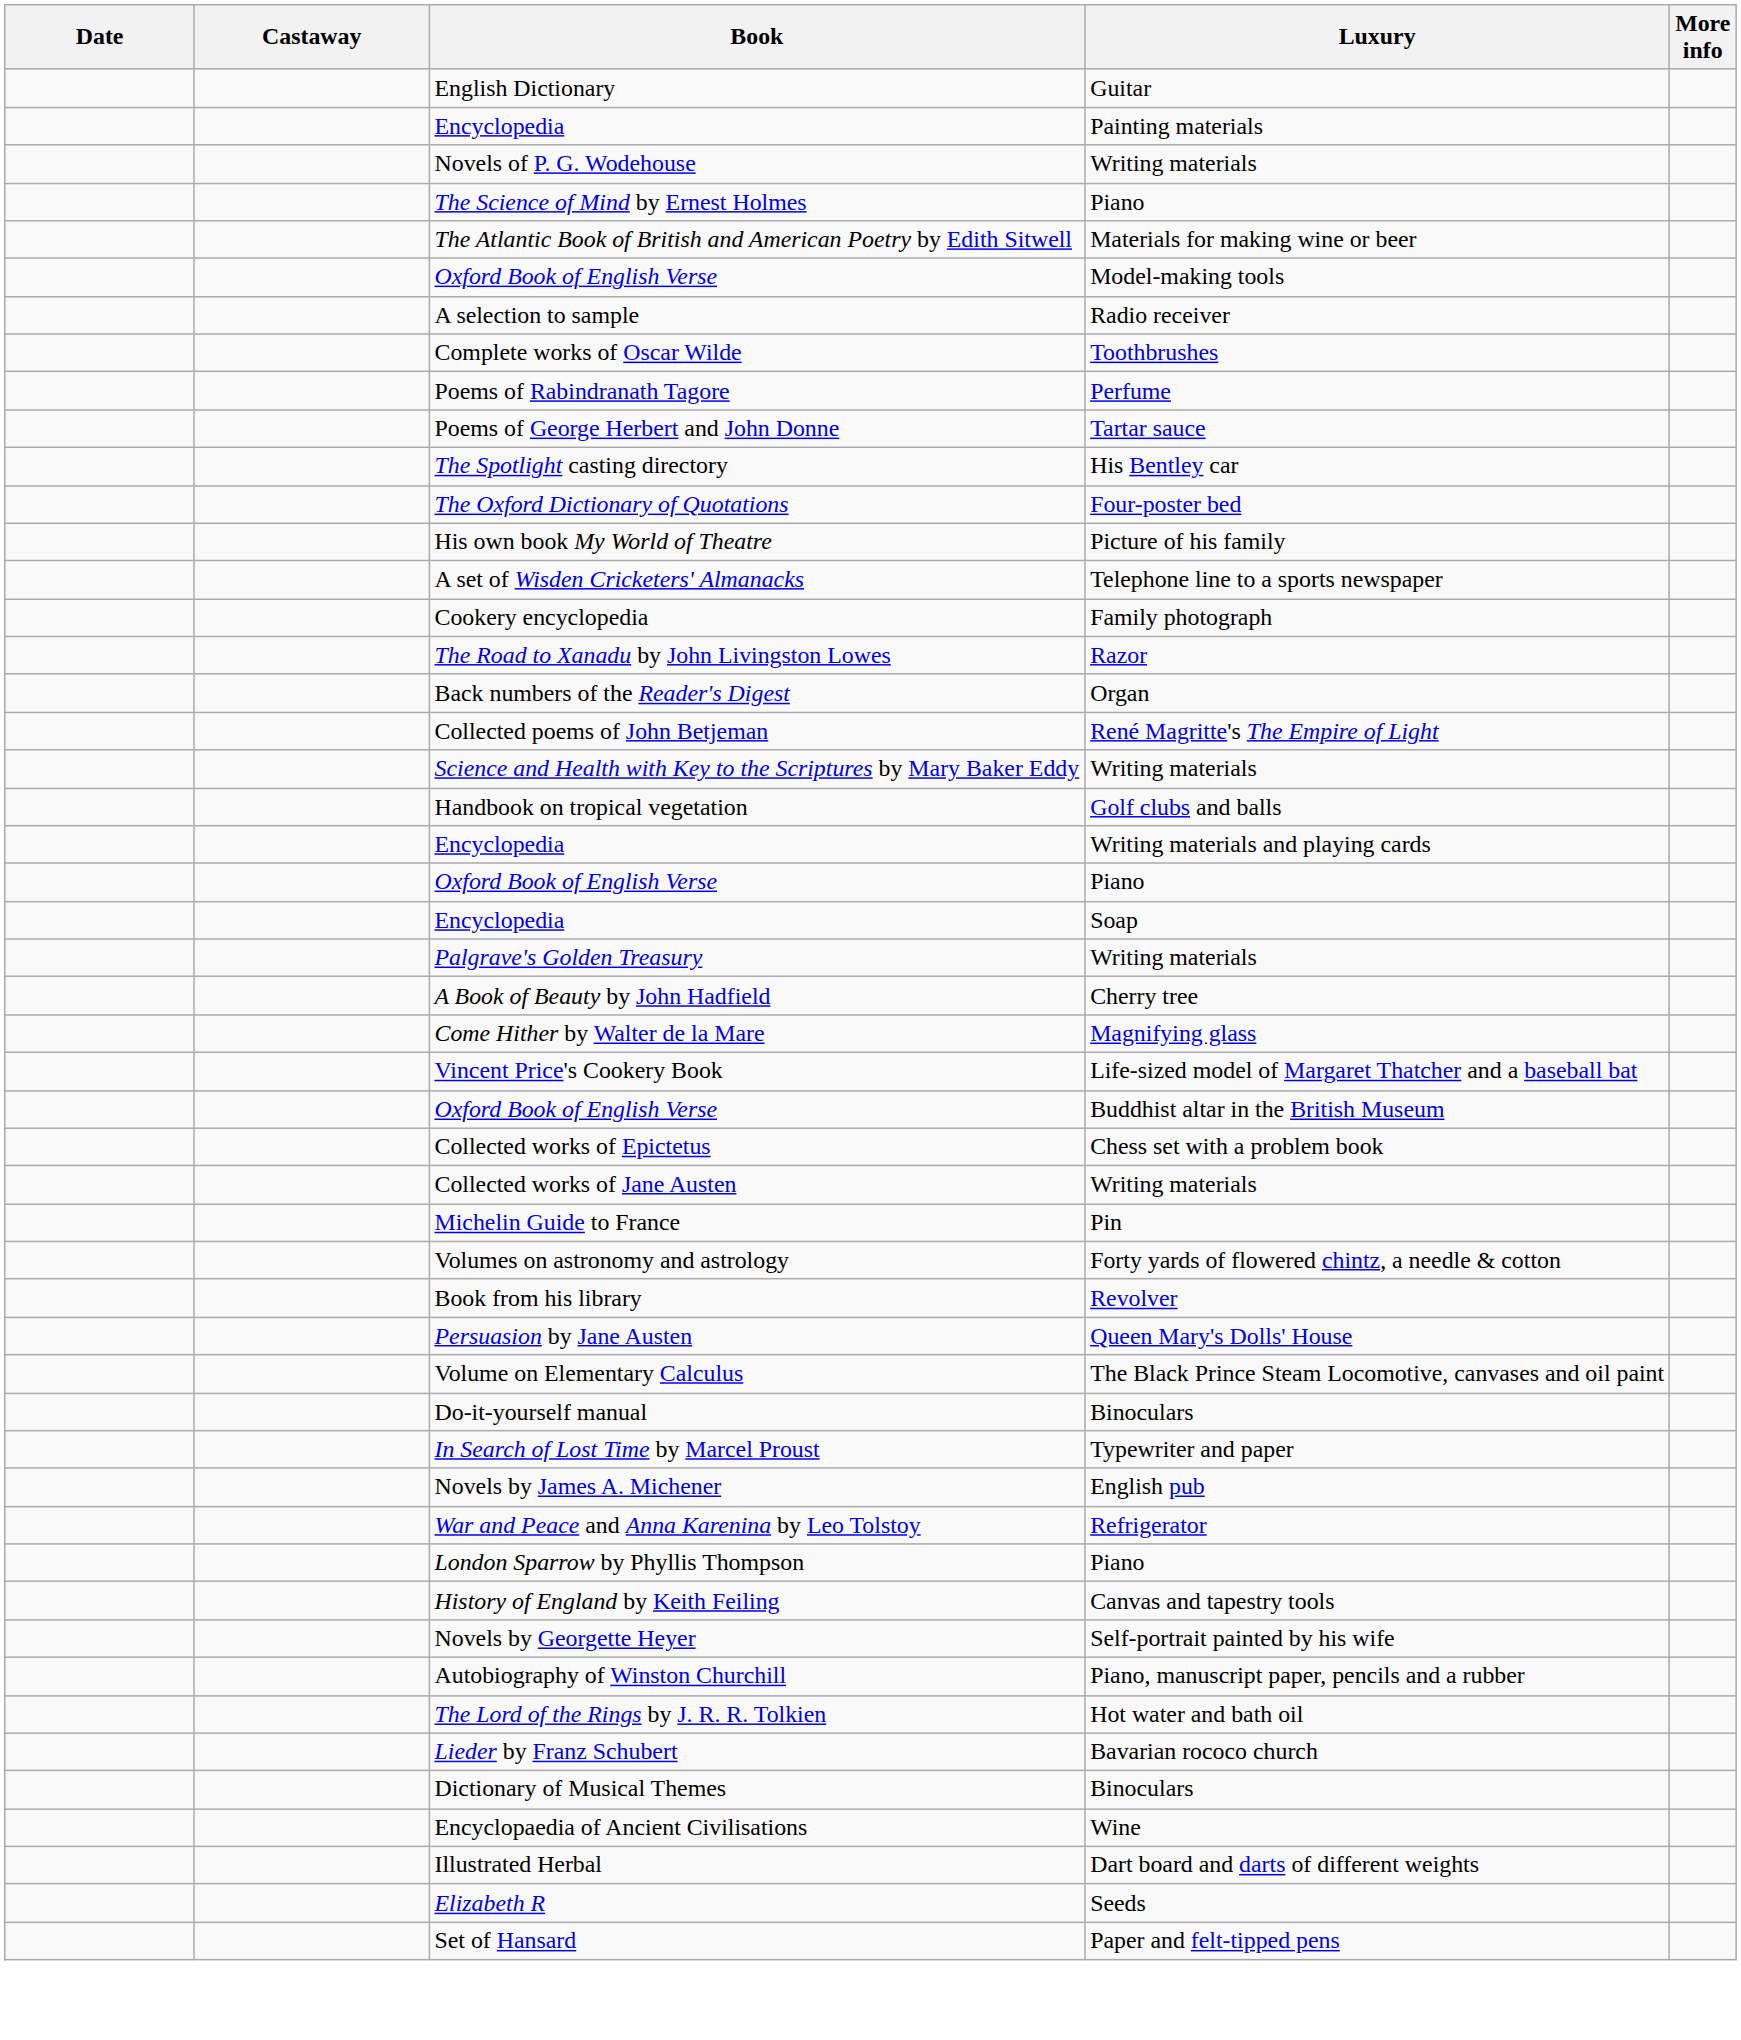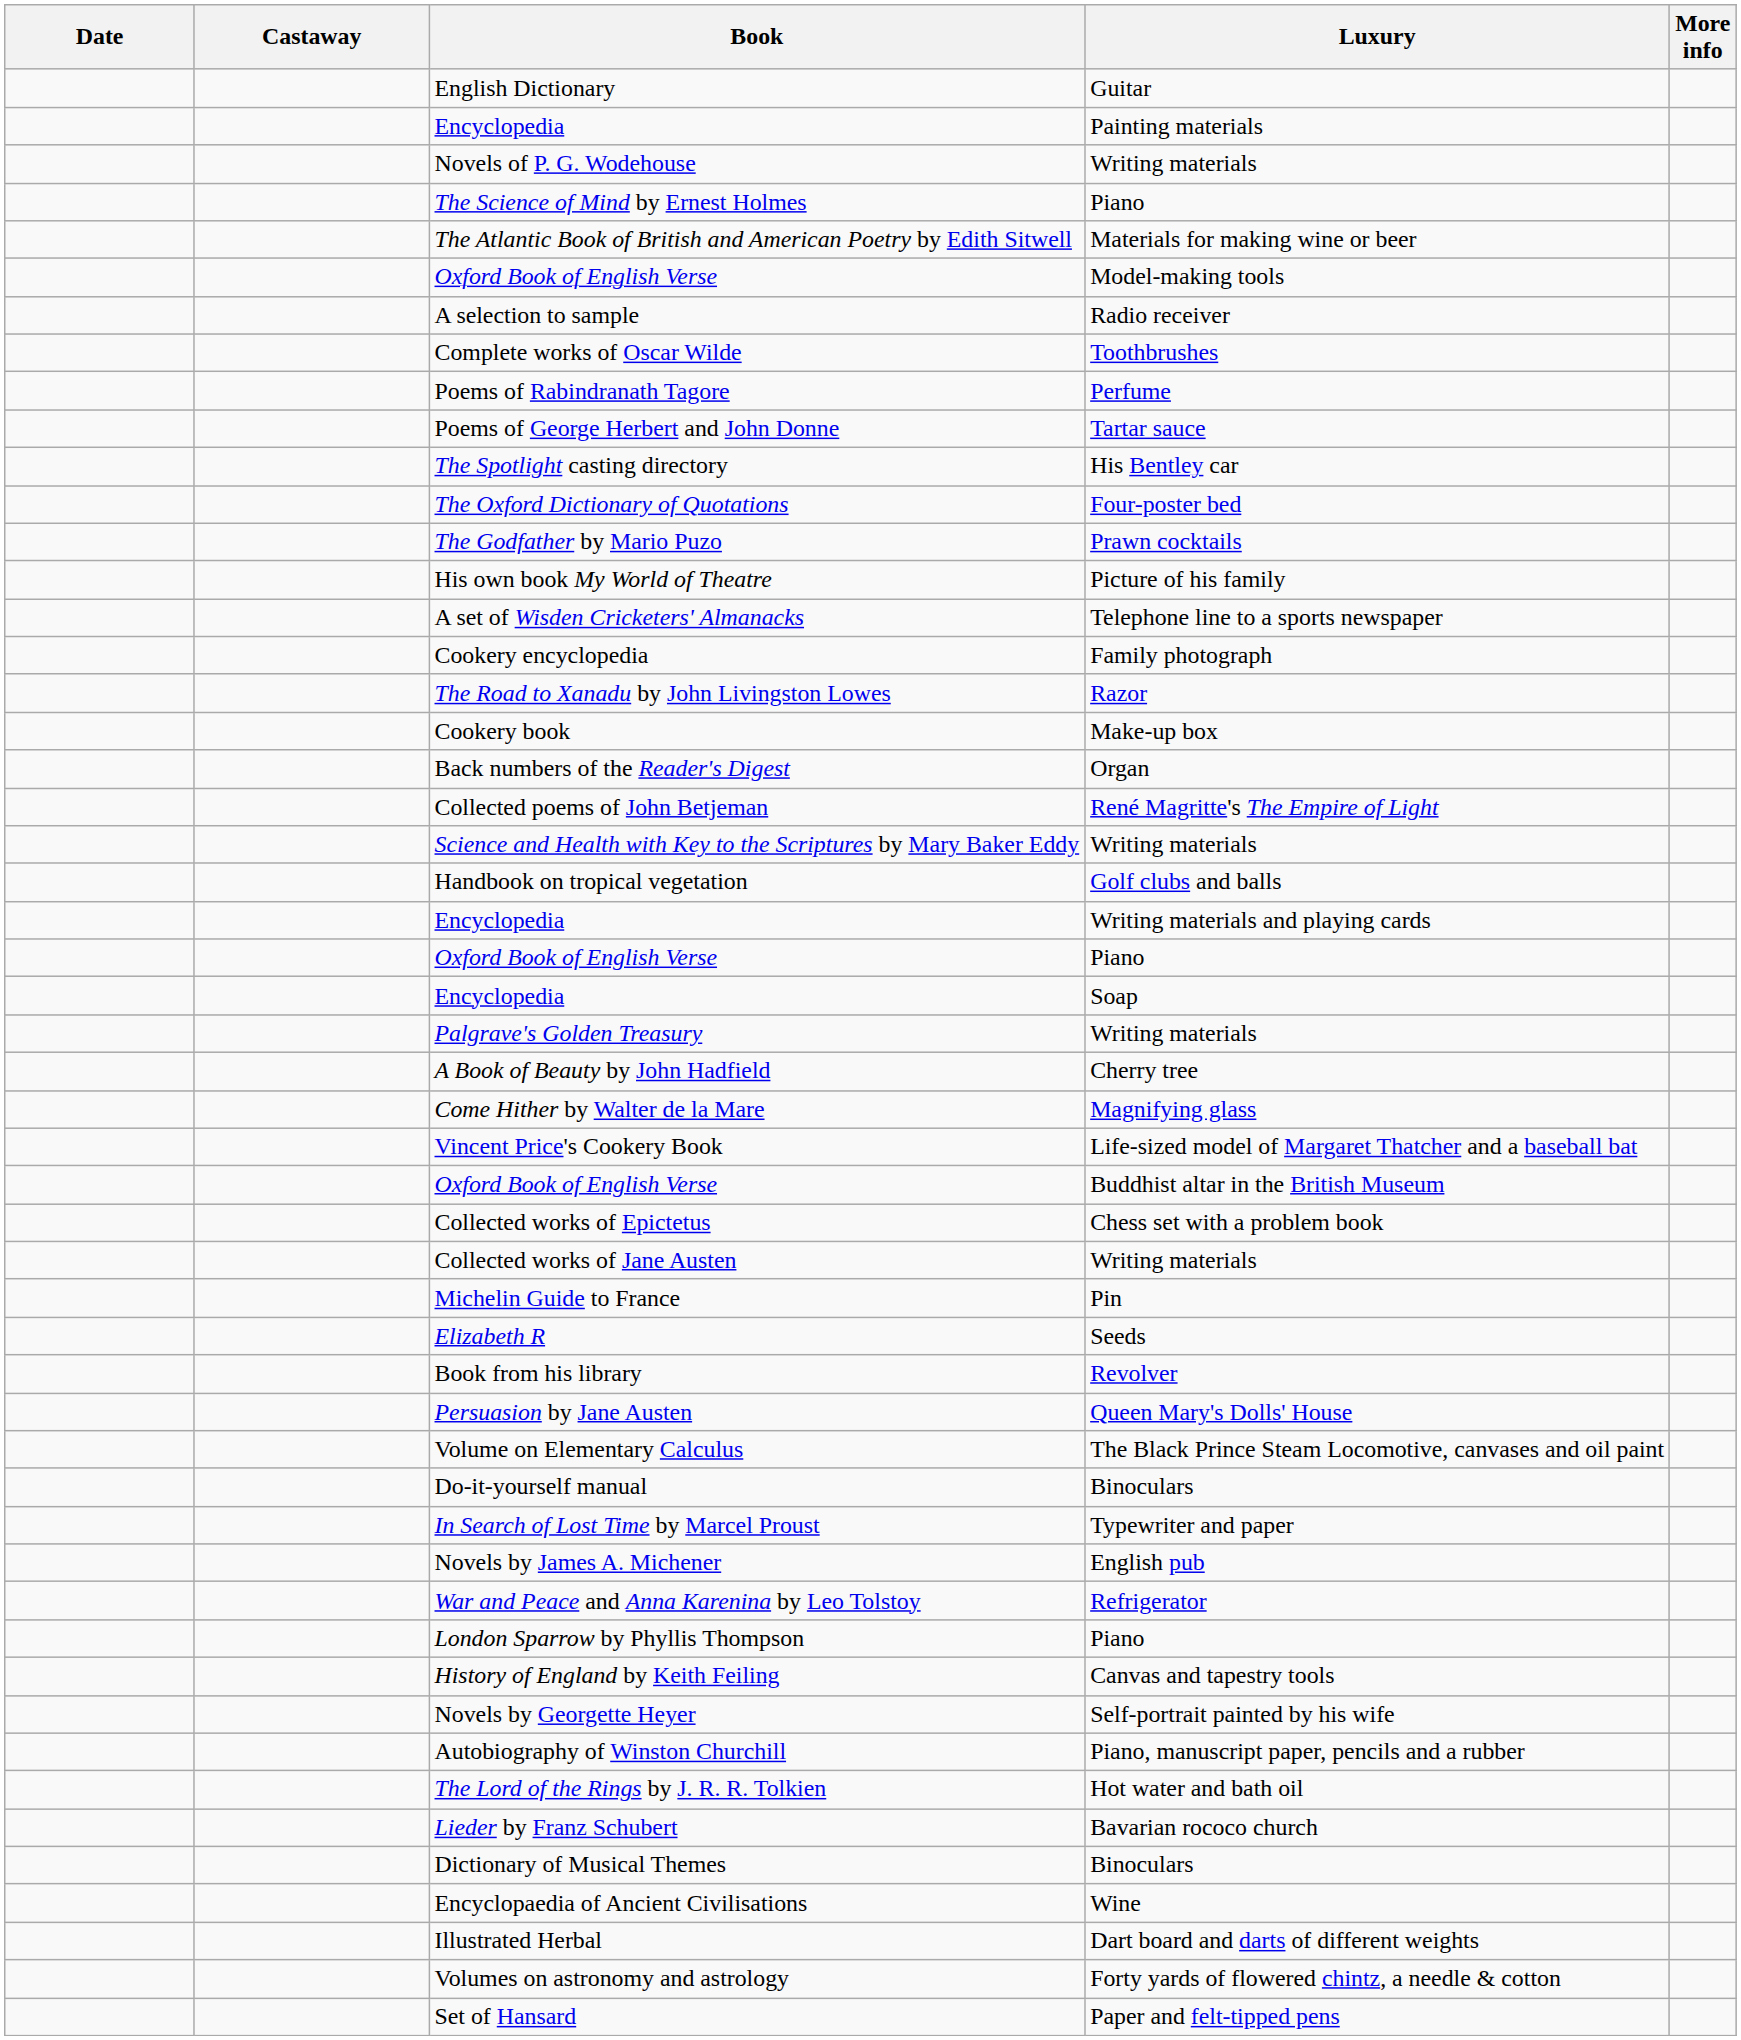+ row: The Godfather by Mario Puzo | Prawn cocktails
+ row: Cookery book | Make-up box
rows swapped: Volumes on astronomy and astrology <-> Elizabeth R
